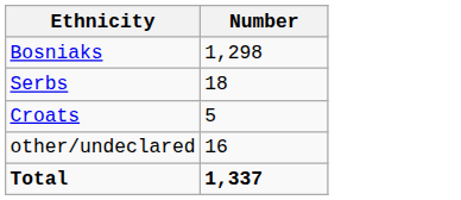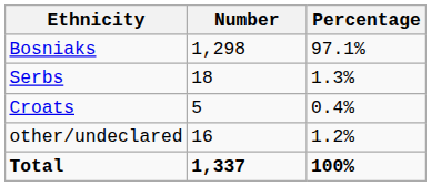+ column: Percentage | 97.1% | 1.3% | 0.4% | 1.2% | 100%
